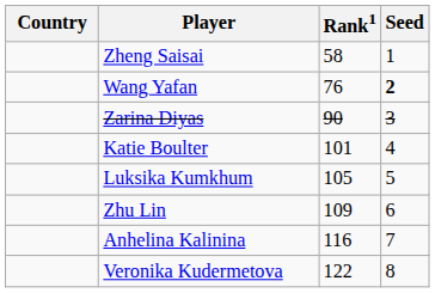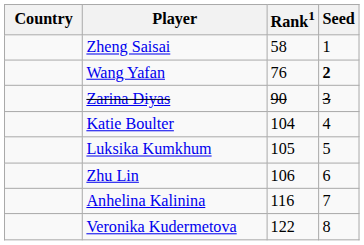Katie Boulter | Rank1: 101 -> 104
Zhu Lin | Rank1: 109 -> 106
